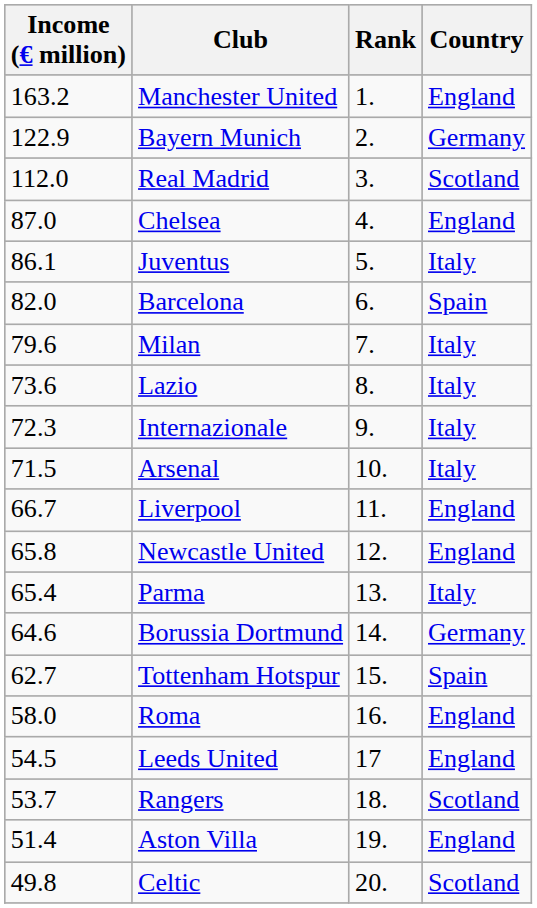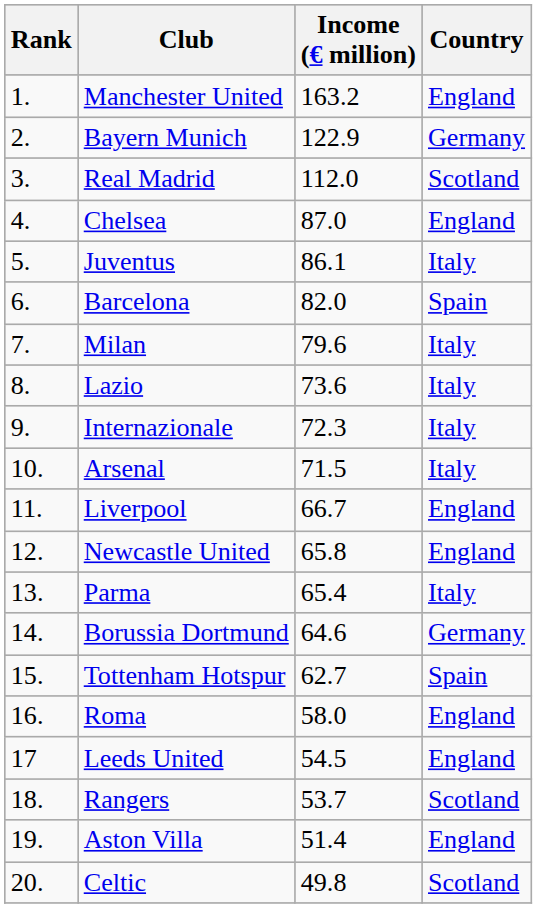columns swapped: Rank <-> Income (€ million)
